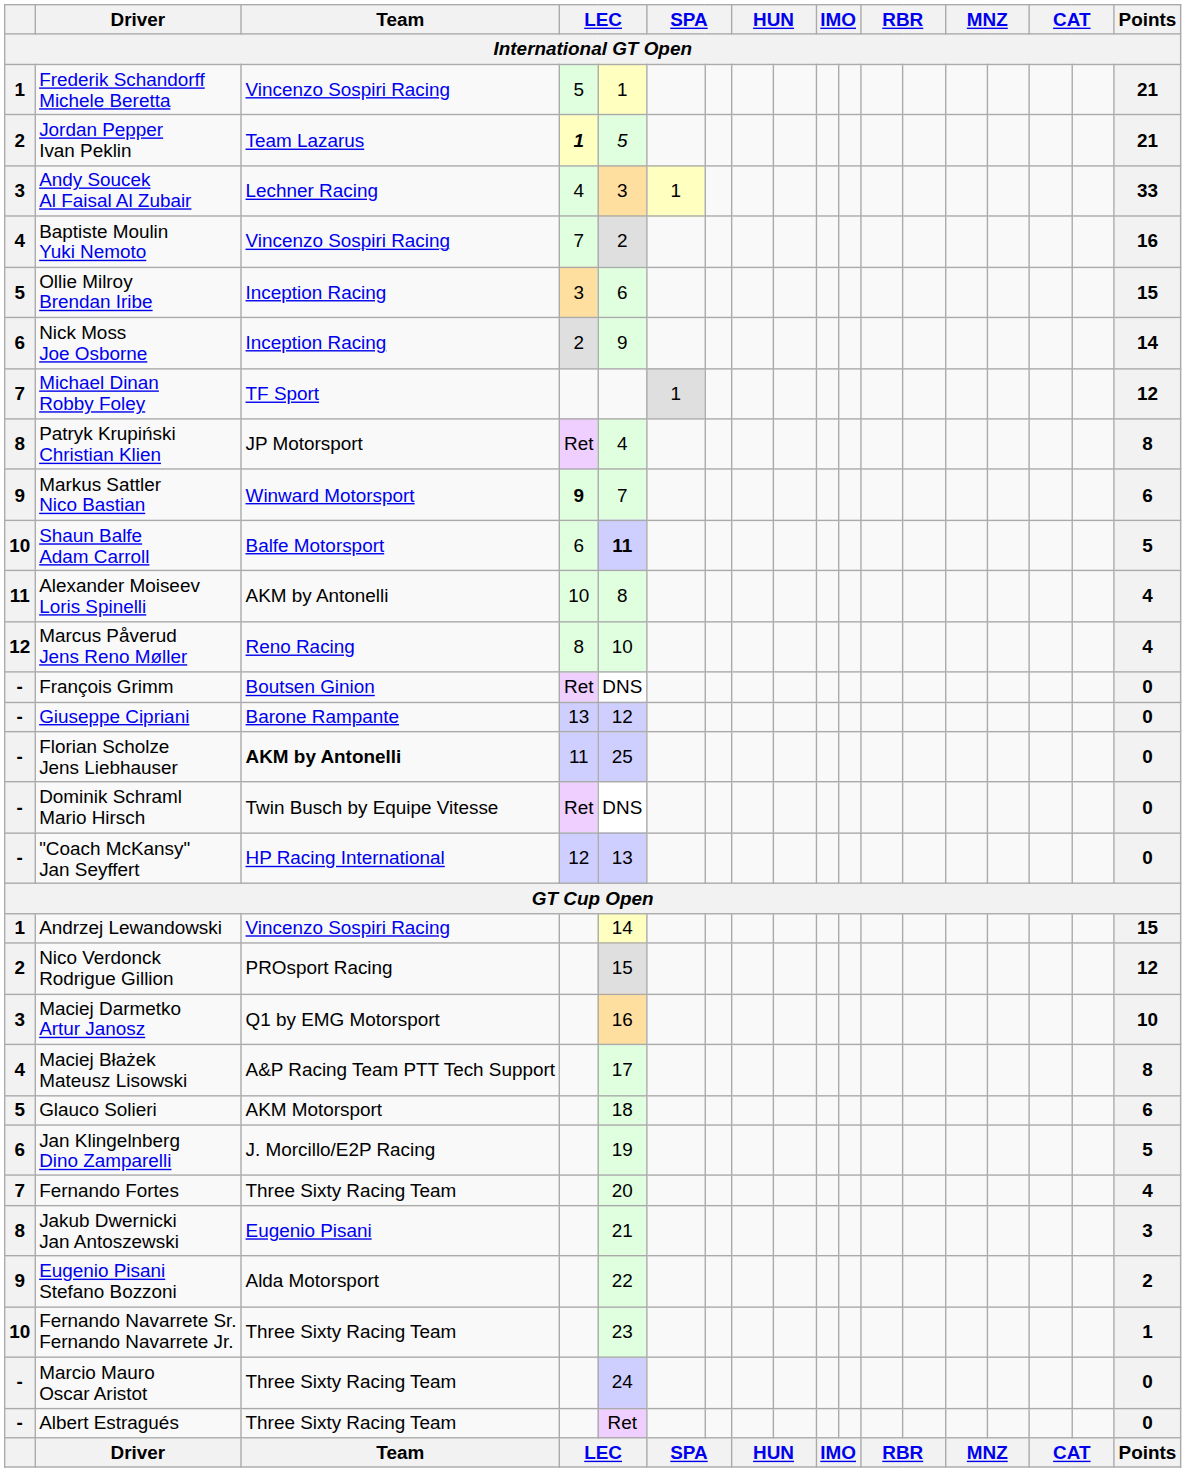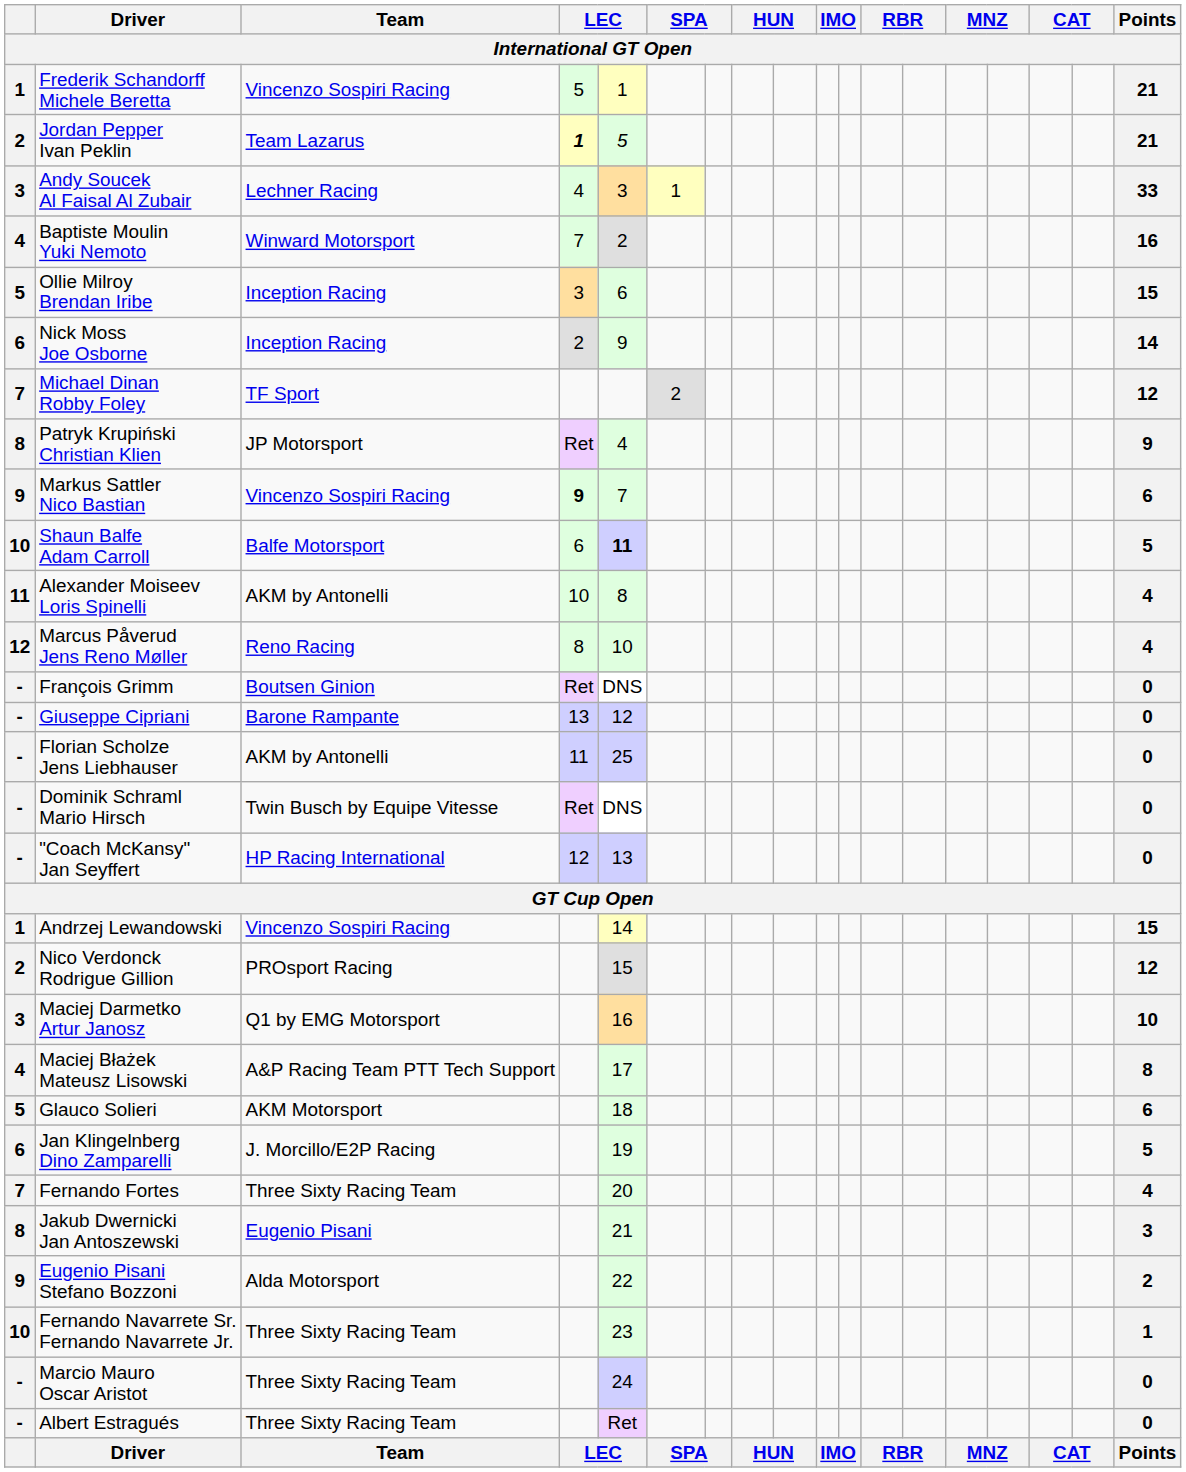Baptiste Moulin Yuki Nemoto | Team: Vincenzo Sospiri Racing -> Winward Motorsport
Michael Dinan Robby Foley | column 6: 1 -> 2
Patryk Krupiński Christian Klien | Points: 8 -> 9
Markus Sattler Nico Bastian | Team: Winward Motorsport -> Vincenzo Sospiri Racing
Florian Scholze Jens Liebhauser | Team: bold -> normal
